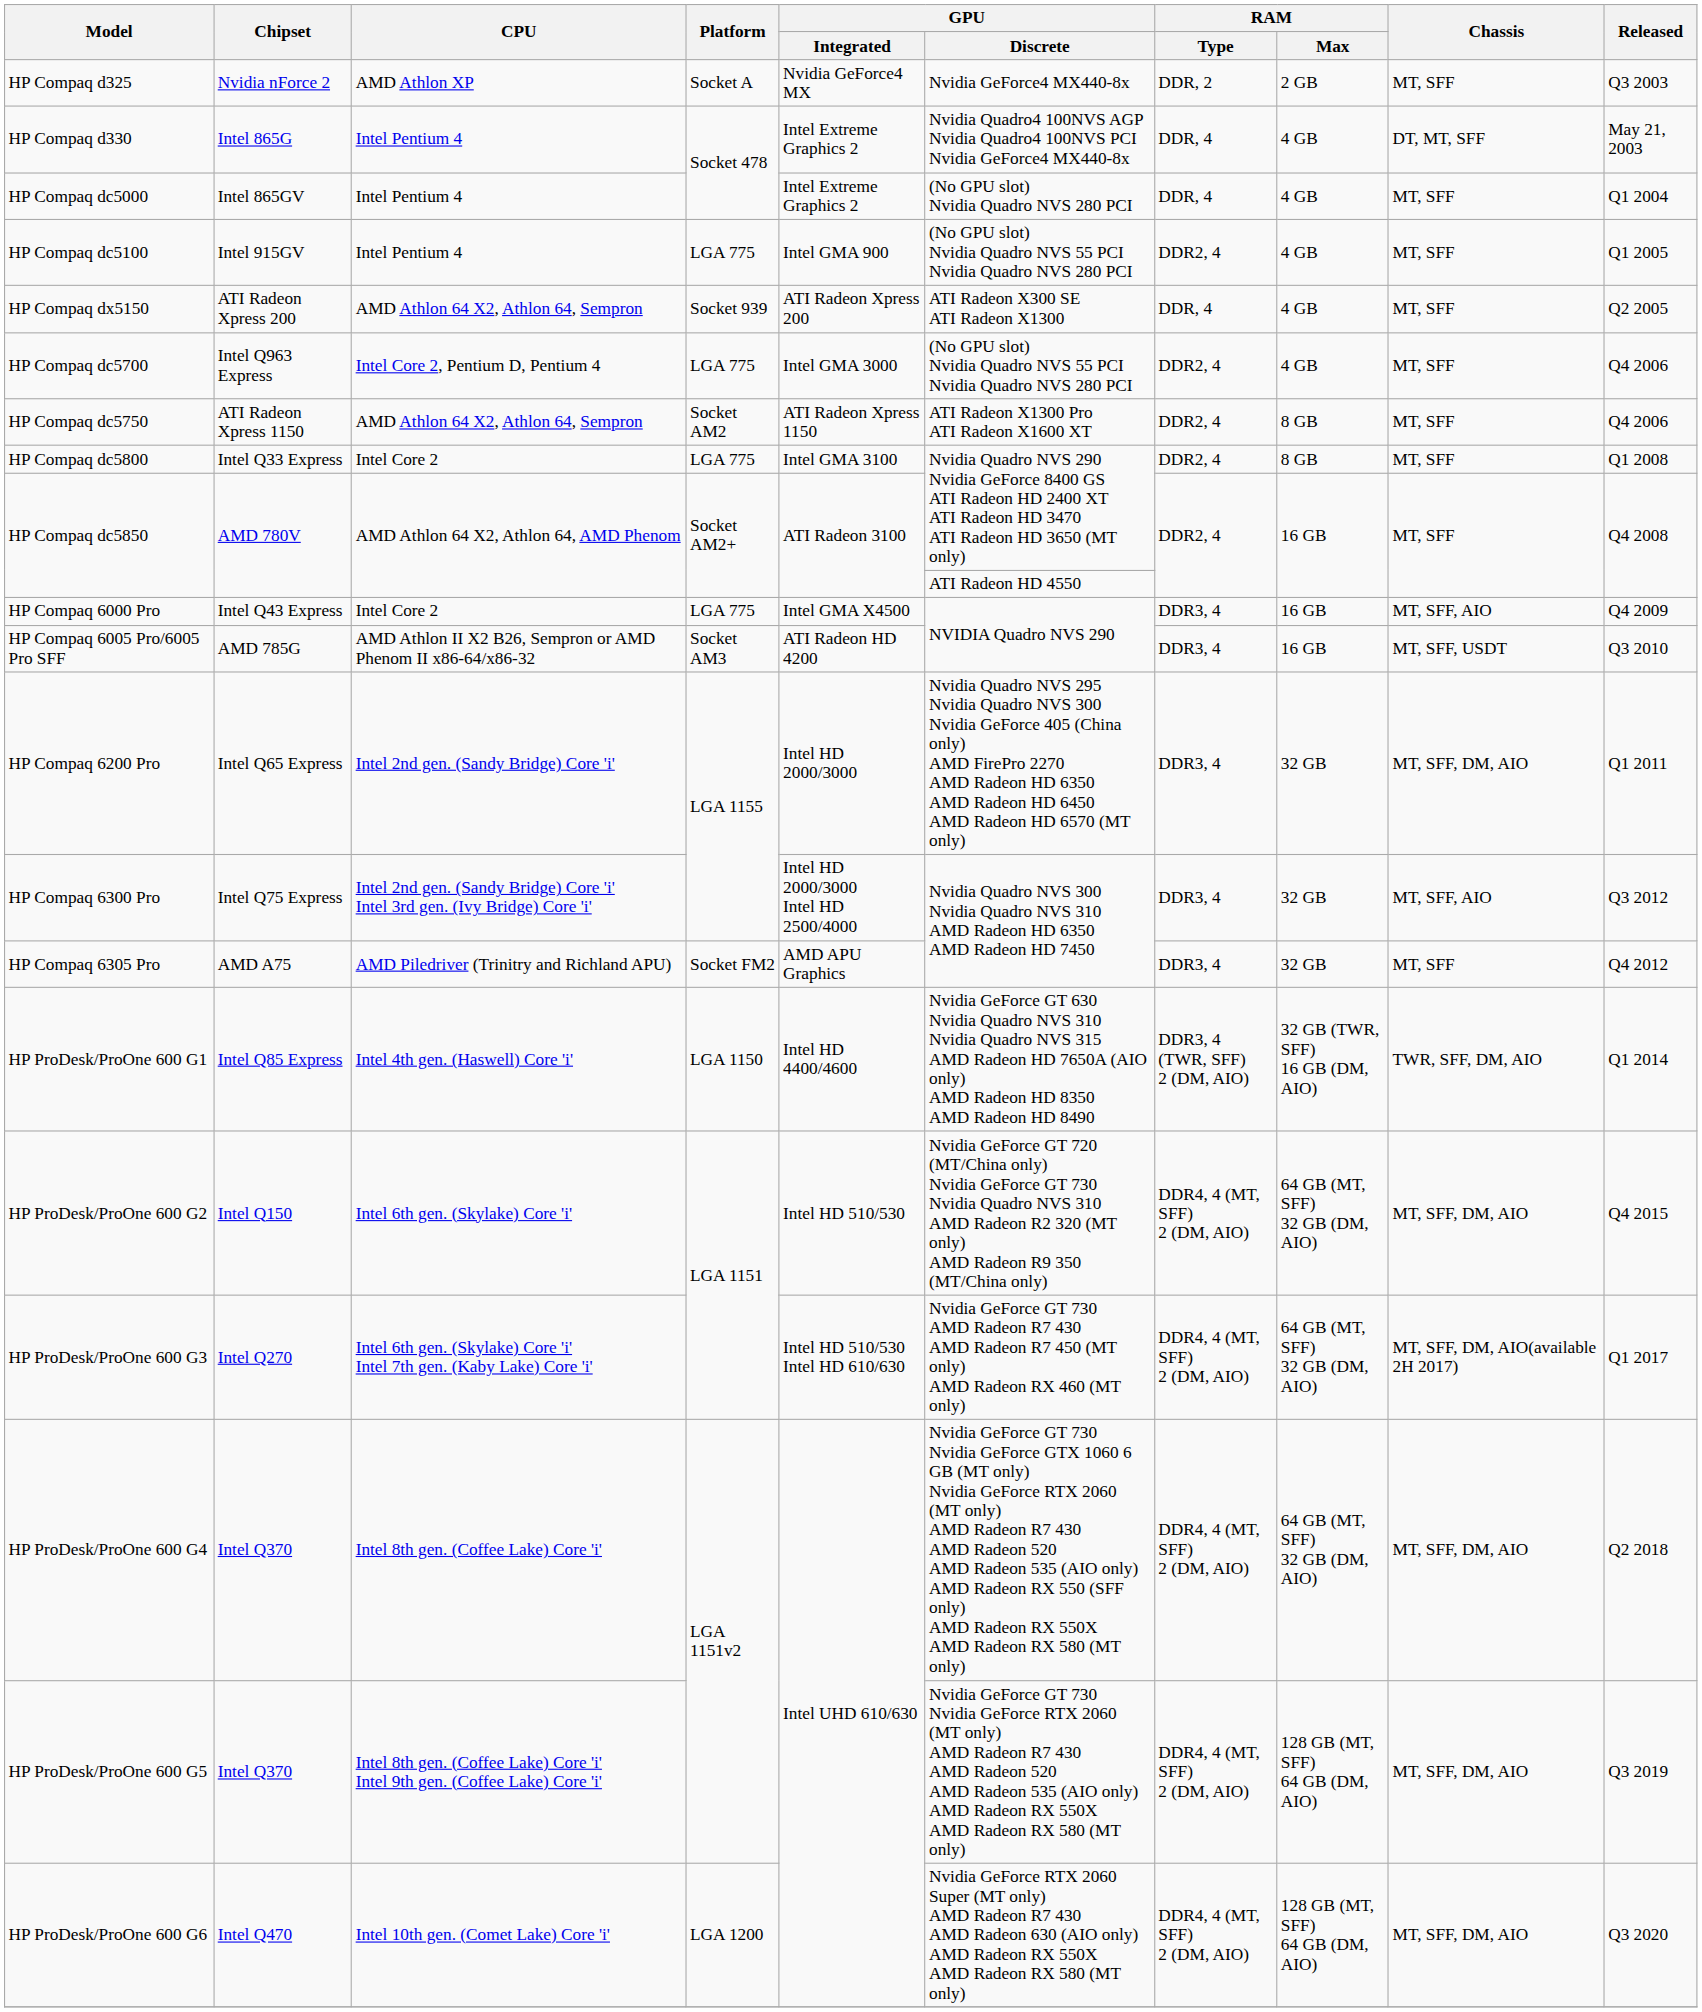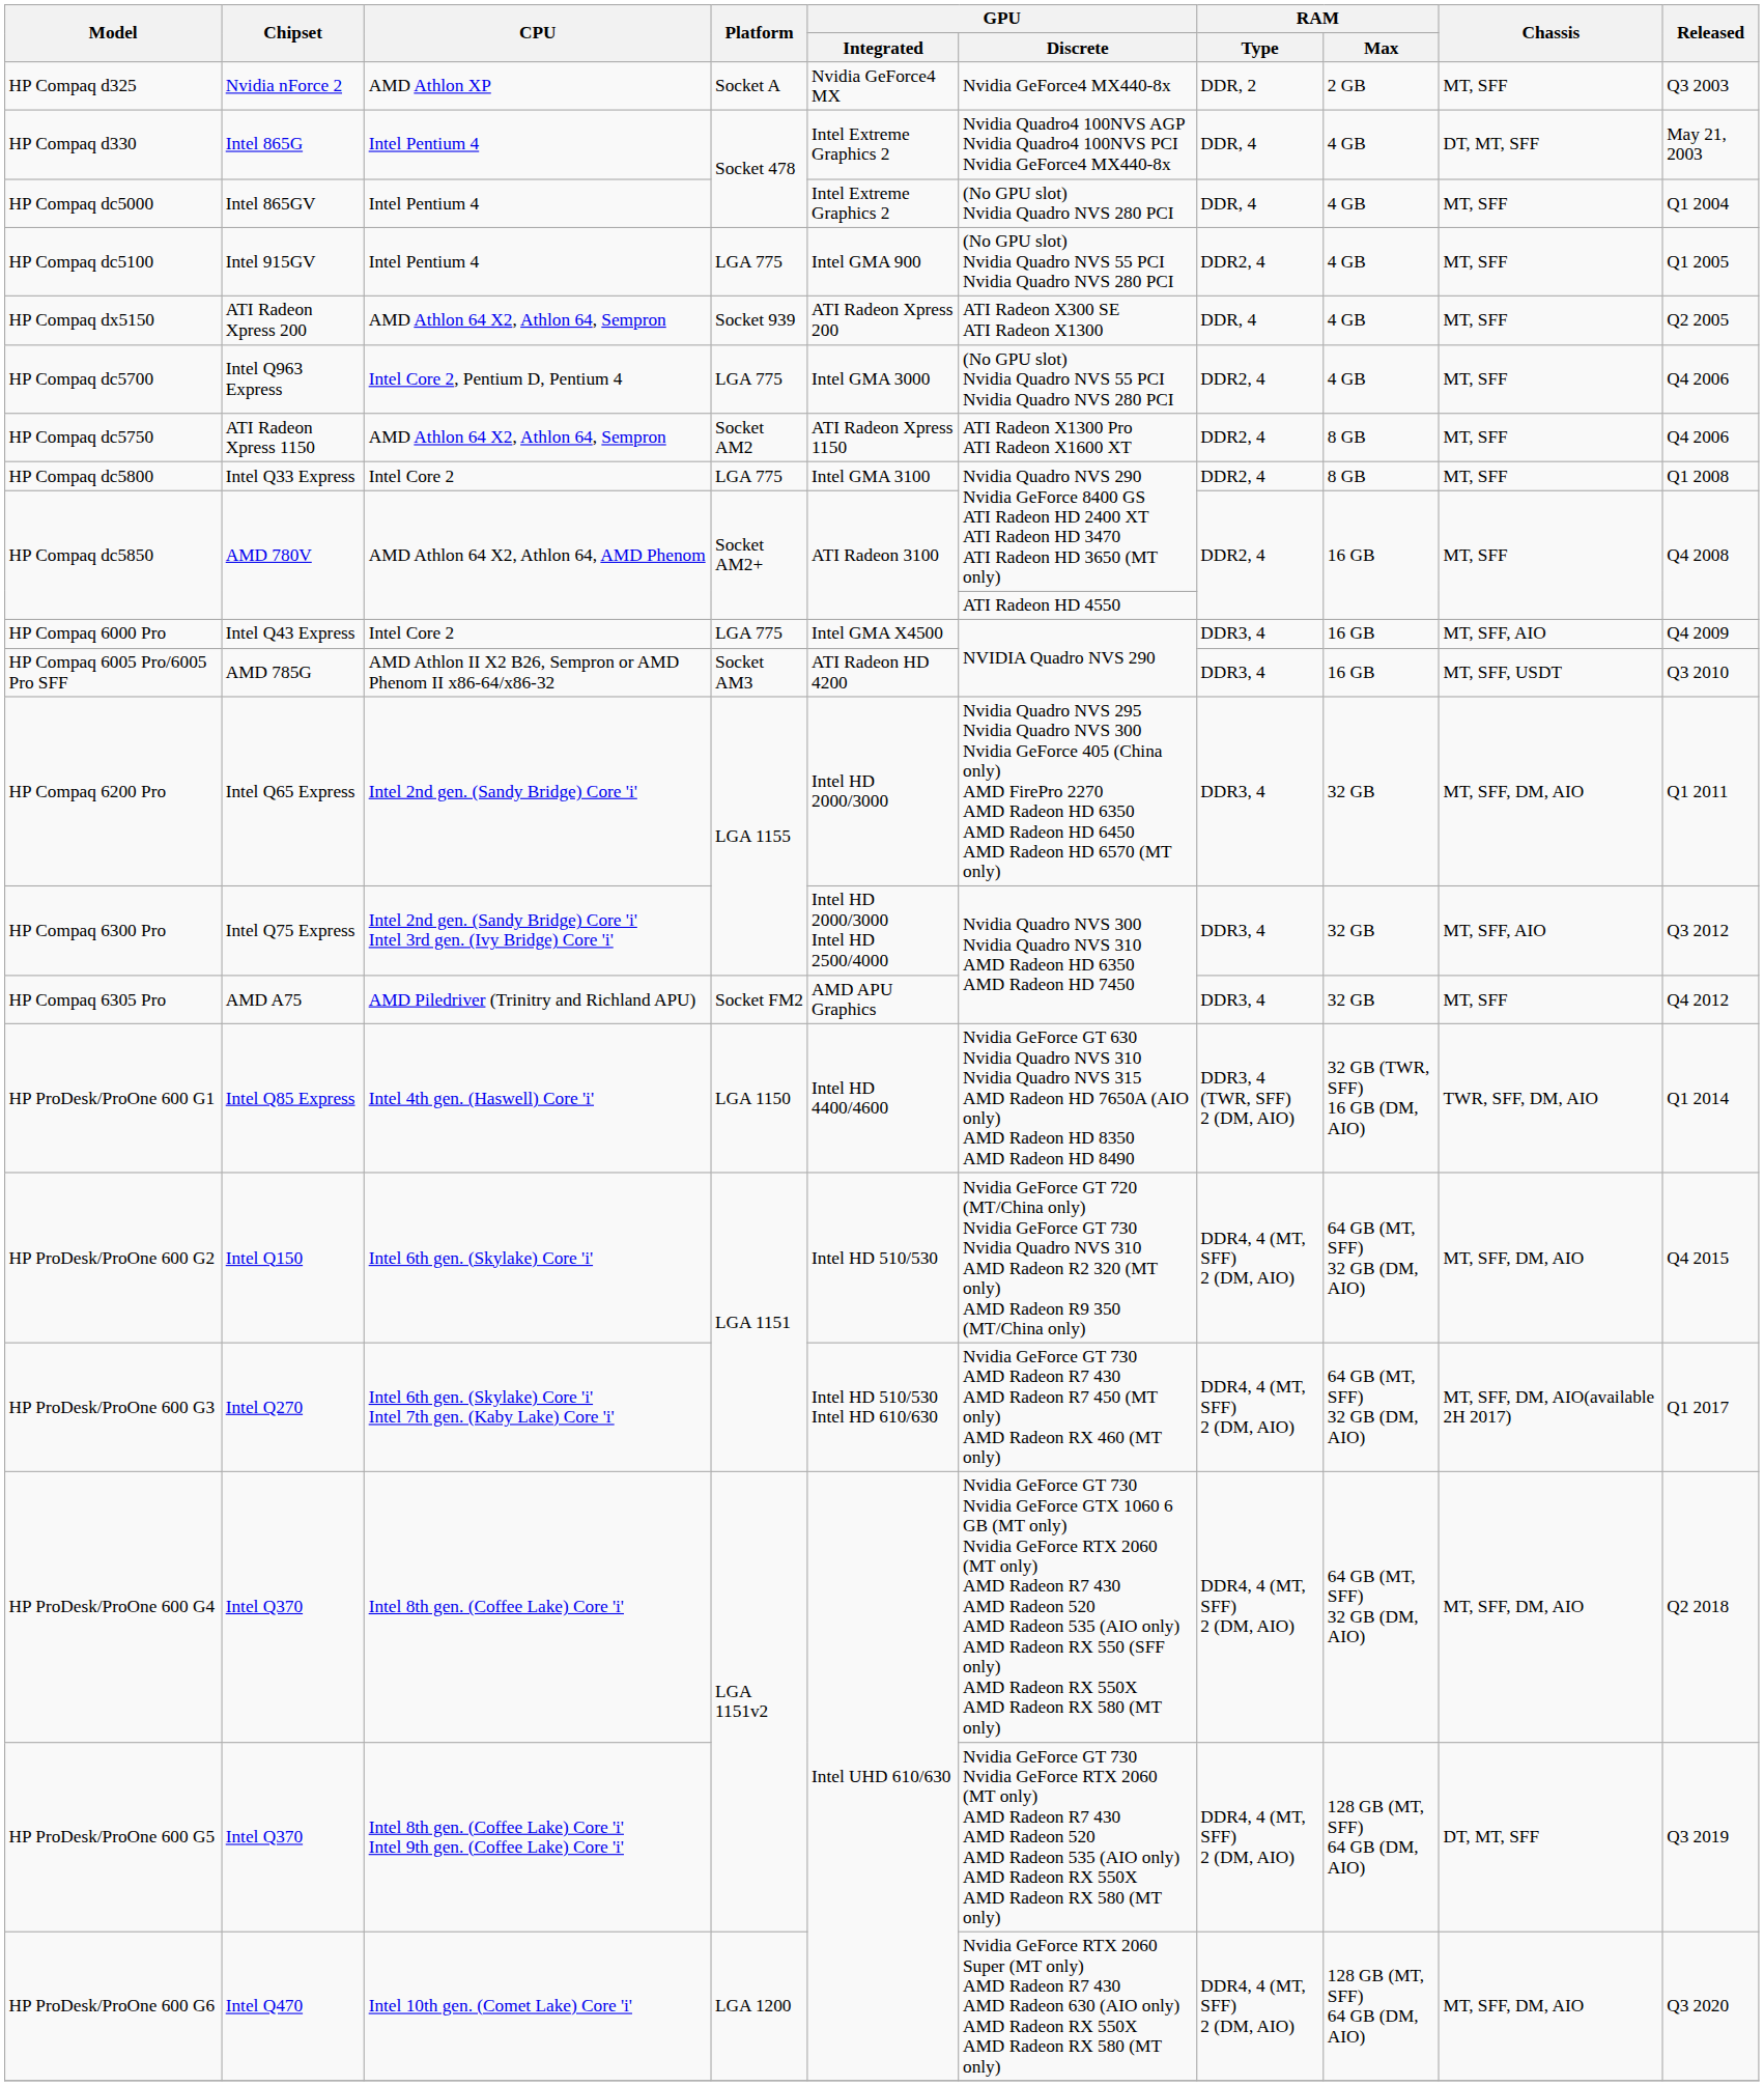HP ProDesk/ProOne 600 G5 | Chassis: MT, SFF, DM, AIO -> DT, MT, SFF
